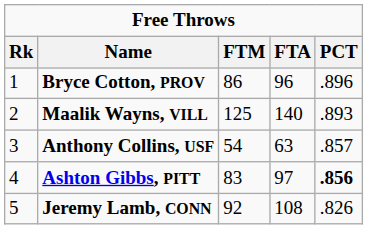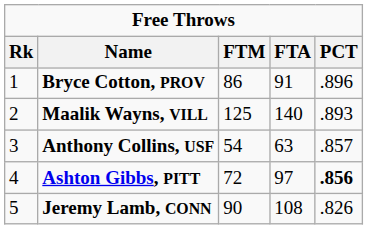Bryce Cotton, PROV | FTA: 96 -> 91
Ashton Gibbs, PITT | FTM: 83 -> 72
Jeremy Lamb, CONN | FTM: 92 -> 90
